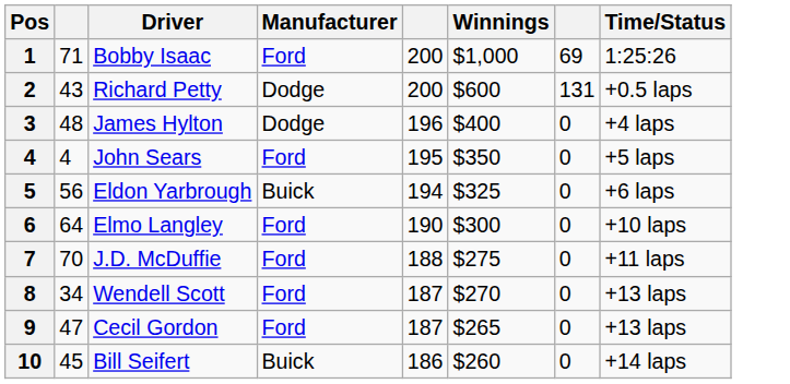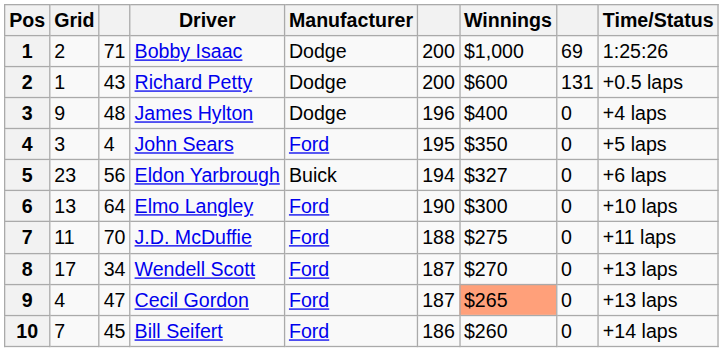+ column: Grid | 2 | 1 | 9 | 3 | 23 | 13 | 11 | 17 | 4 | 7
Bobby Isaac | Manufacturer: Ford -> Dodge
Eldon Yarbrough | Winnings: $325 -> $327
Cecil Gordon | Winnings: no background -> lightsalmon background
Bill Seifert | Manufacturer: Buick -> Ford
